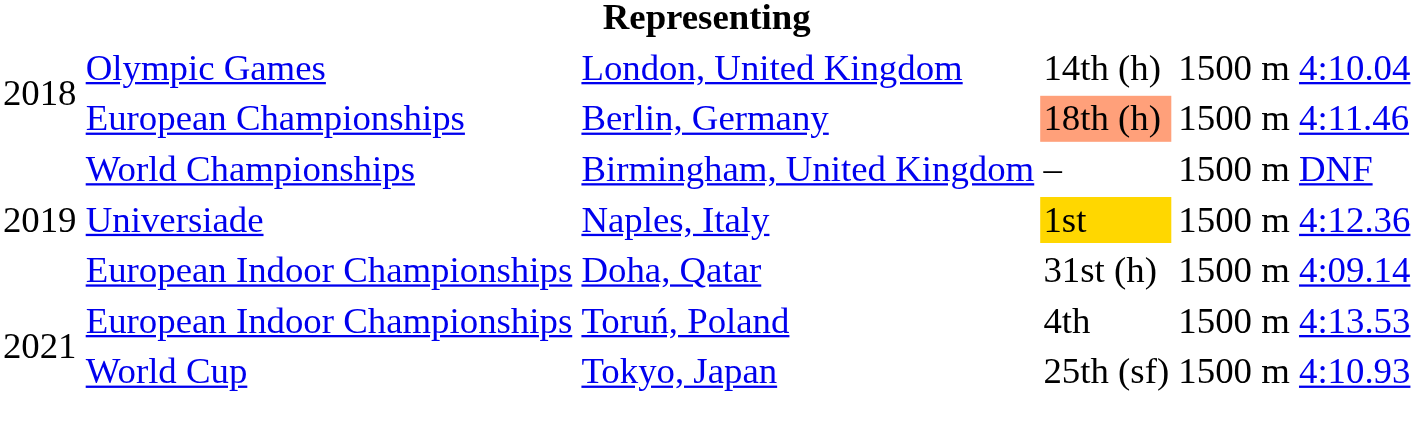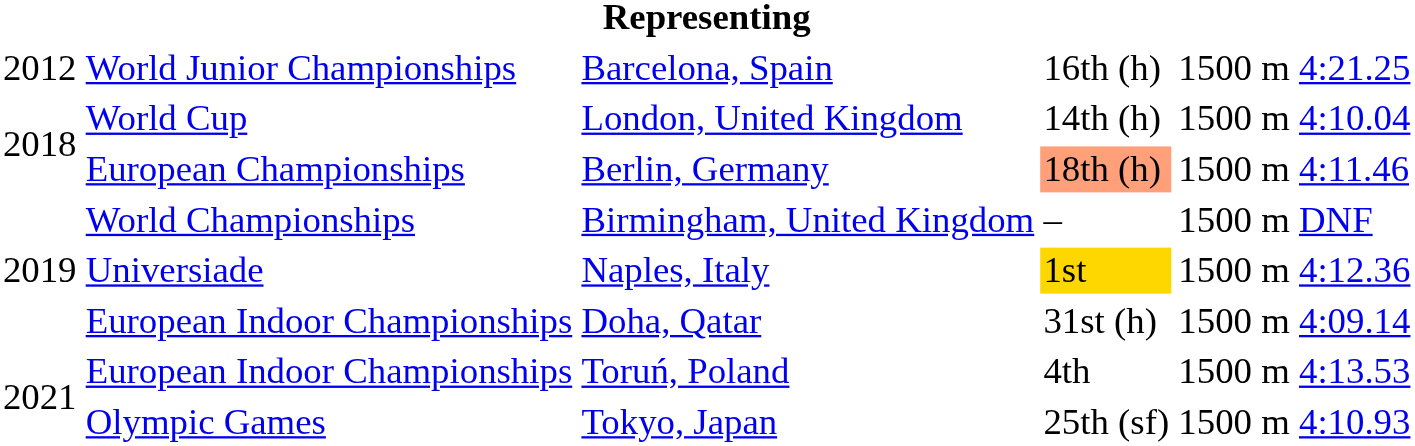+ row: 2012 | World Junior Championships | Barcelona, Spain | 16th (h) | 1500 m | 4:21.25
London, United Kingdom | column 2: Olympic Games -> World Cup
Tokyo, Japan | column 2: World Cup -> Olympic Games
